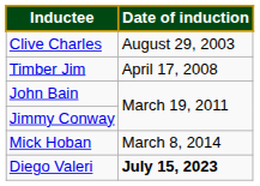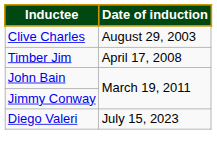- row: Mick Hoban | March 8, 2014
Diego Valeri | Date of induction: bold -> normal
